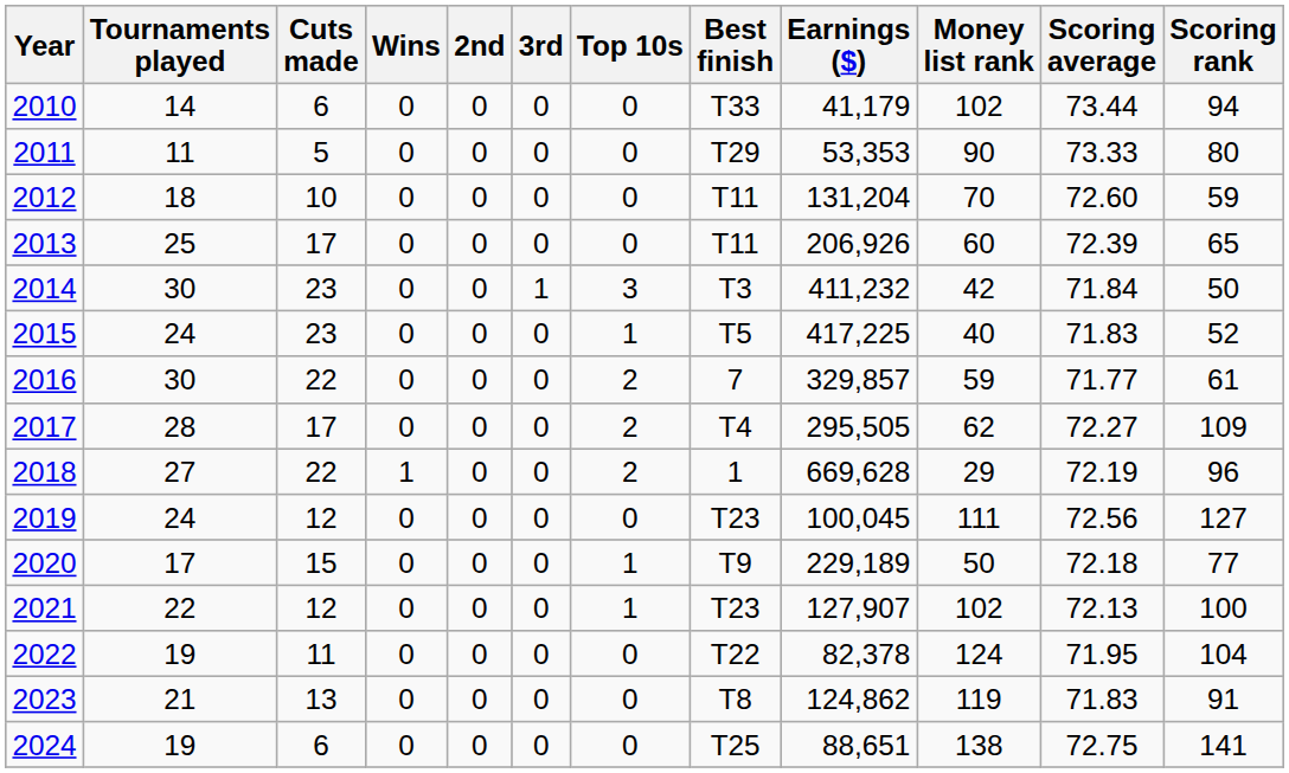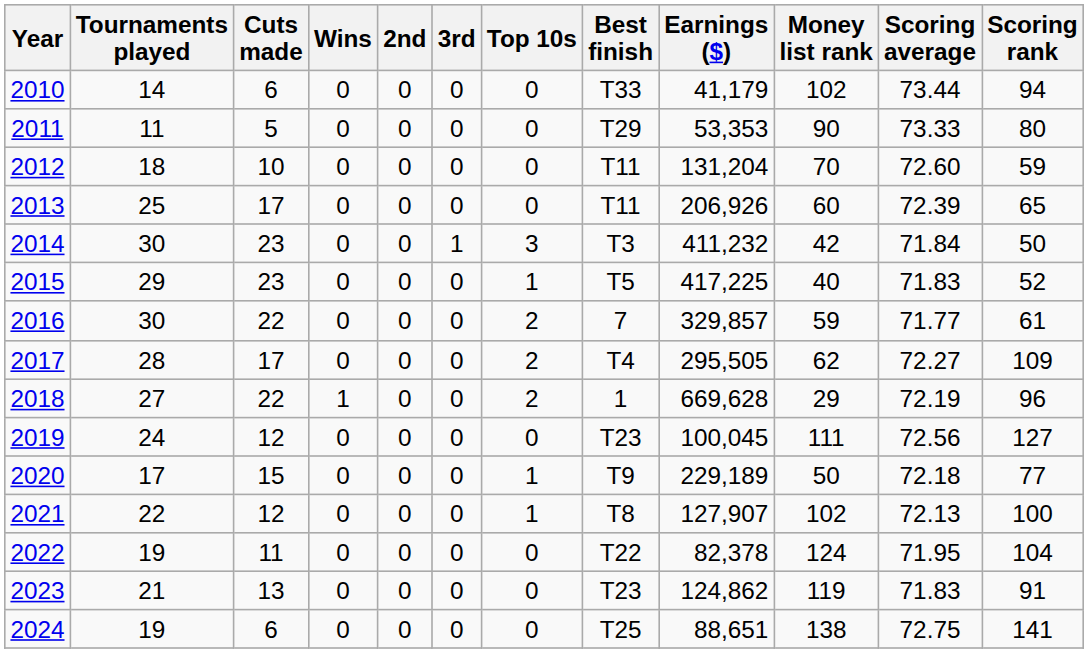2015 | Tournaments played: 24 -> 29
2021 | Best finish: T23 -> T8
2023 | Best finish: T8 -> T23
